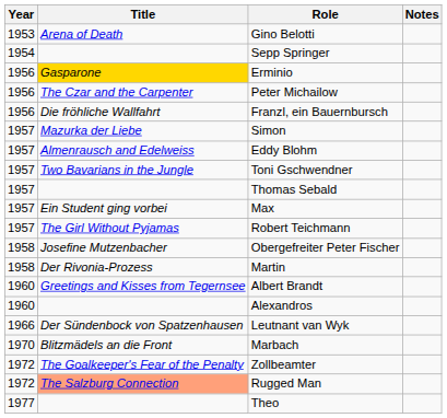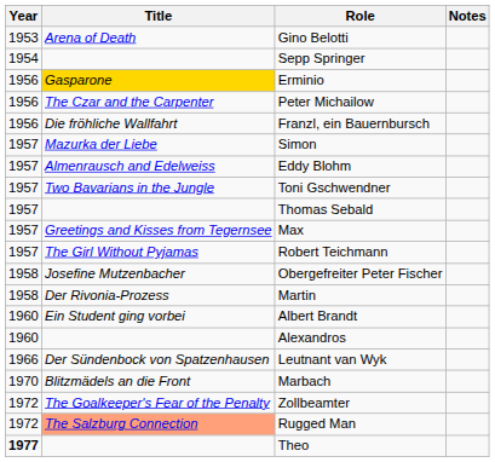Max | Title: Ein Student ging vorbei -> Greetings and Kisses from Tegernsee
Albert Brandt | Title: Greetings and Kisses from Tegernsee -> Ein Student ging vorbei
Theo | Year: normal -> bold
